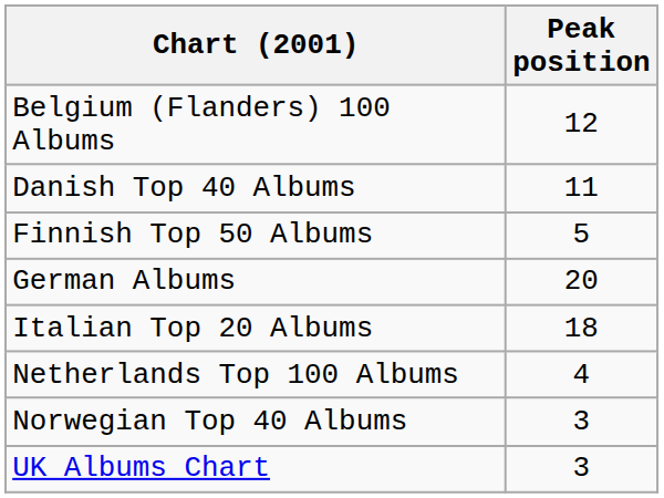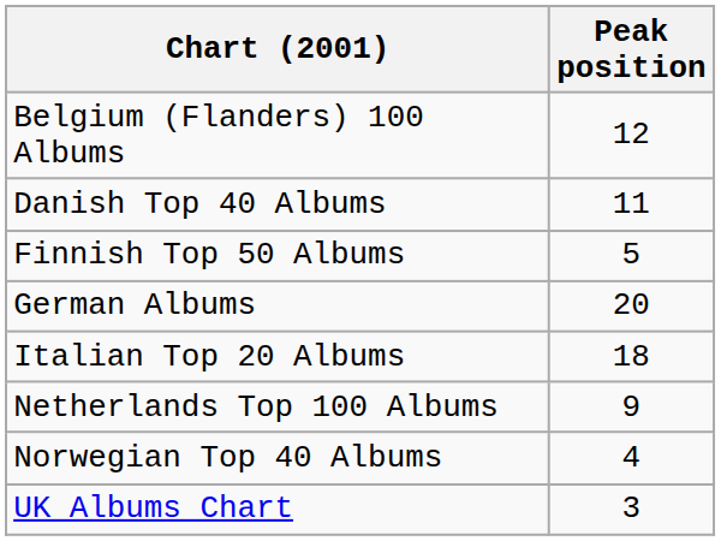Netherlands Top 100 Albums | Peak position: 4 -> 9
Norwegian Top 40 Albums | Peak position: 3 -> 4
